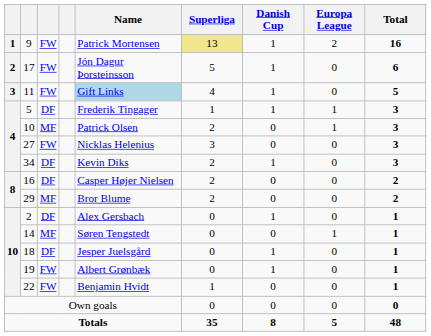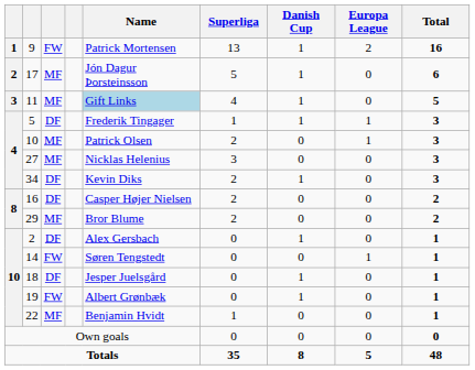9 | Superliga: khaki background -> no background
17 | column 3: FW -> MF
11 | column 3: FW -> MF
27 | column 3: FW -> MF
14 | column 3: MF -> FW
22 | column 3: FW -> MF
